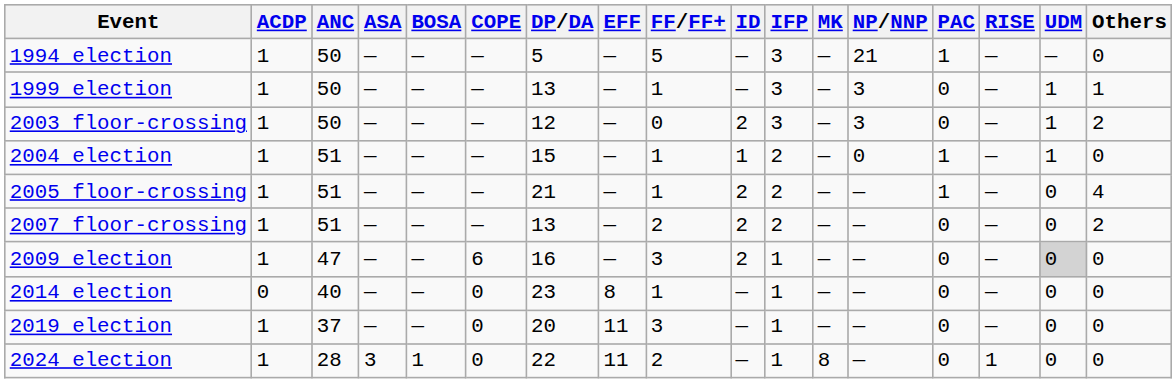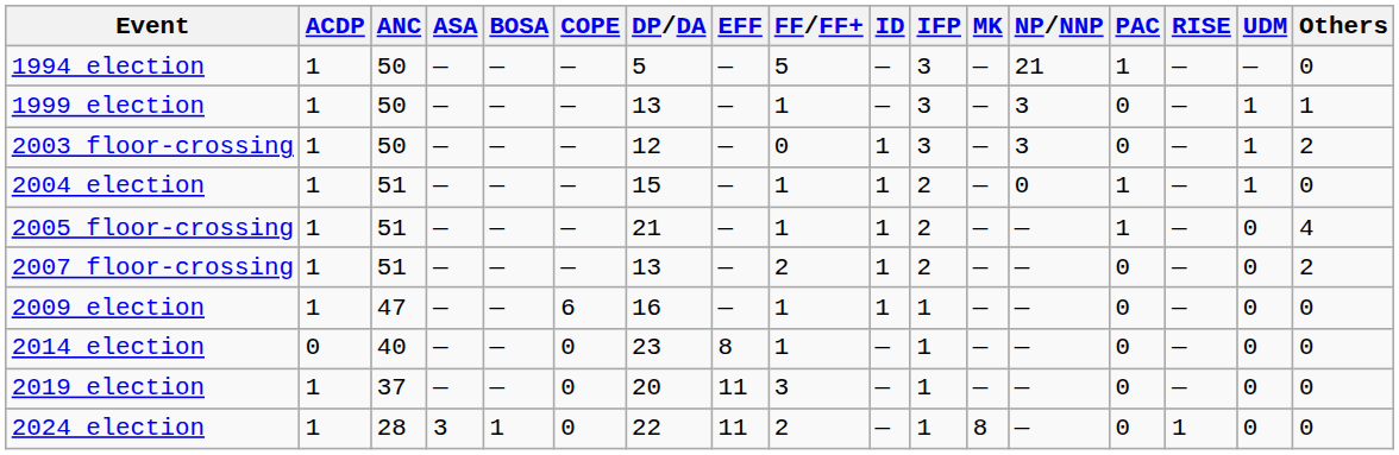2003 floor-crossing | ID: 2 -> 1
2005 floor-crossing | ID: 2 -> 1
2007 floor-crossing | ID: 2 -> 1
2009 election | FF/FF+: 3 -> 1
2009 election | ID: 2 -> 1
2009 election | UDM: lightgrey background -> no background
